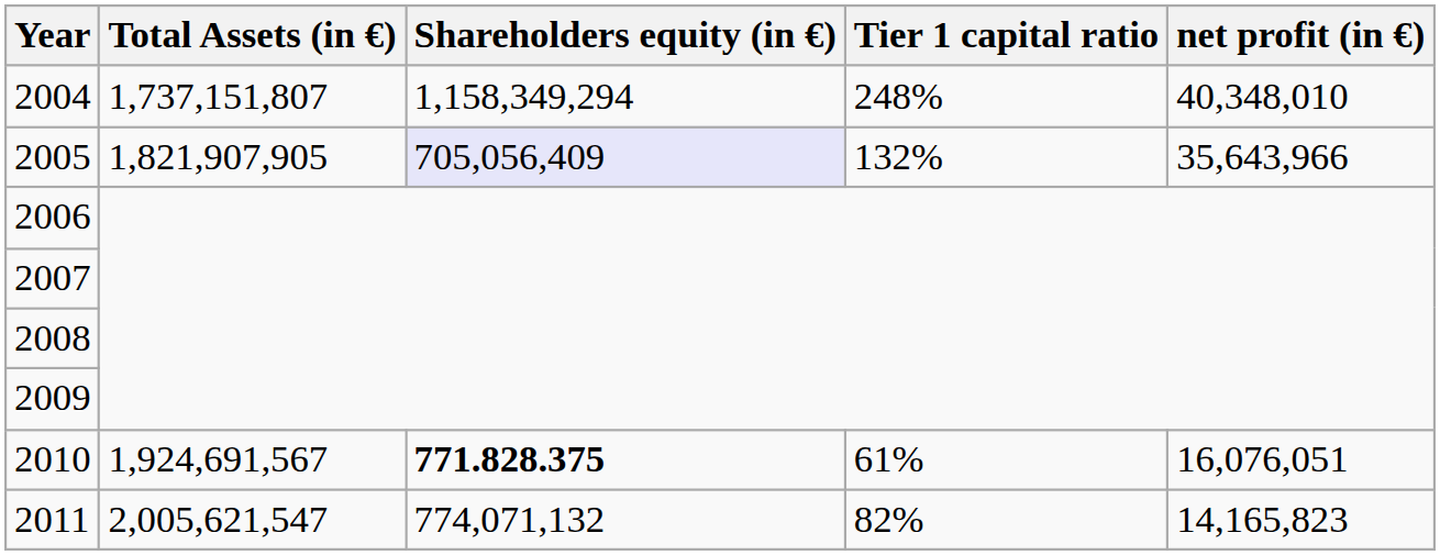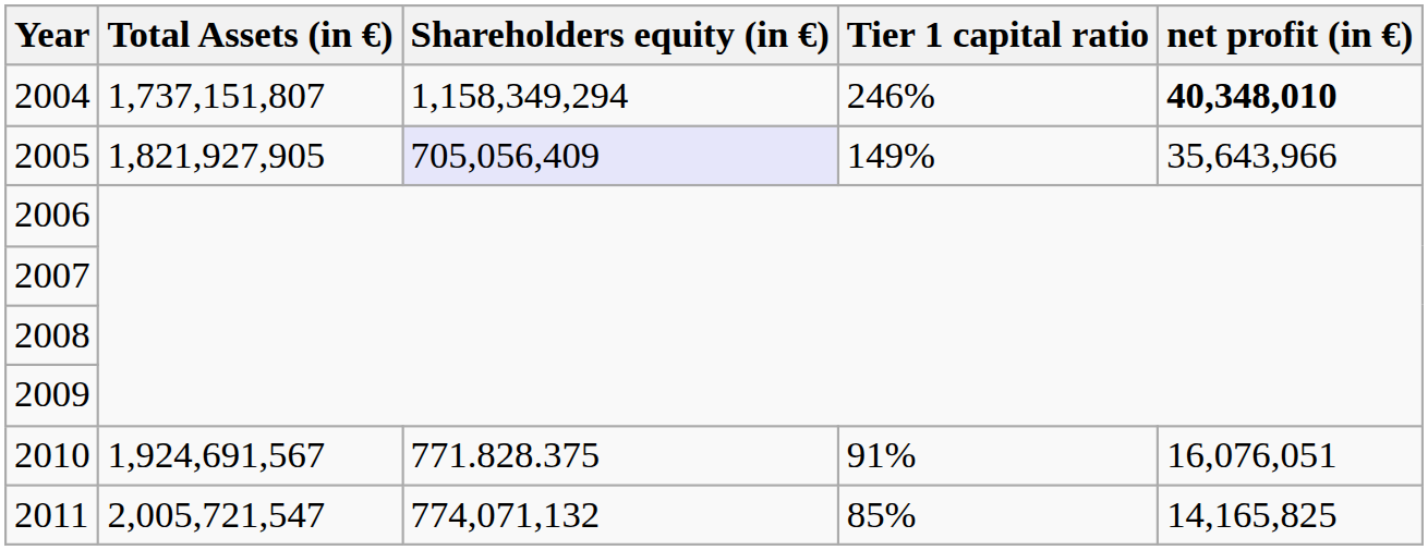2004 | Tier 1 capital ratio: 248% -> 246%
2004 | net profit (in €): normal -> bold
2005 | Total Assets (in €): 1,821,907,905 -> 1,821,927,905
2005 | Tier 1 capital ratio: 132% -> 149%
2010 | Shareholders equity (in €): bold -> normal
2010 | Tier 1 capital ratio: 61% -> 91%
2011 | Total Assets (in €): 2,005,621,547 -> 2,005,721,547
2011 | Tier 1 capital ratio: 82% -> 85%
2011 | net profit (in €): 14,165,823 -> 14,165,825
